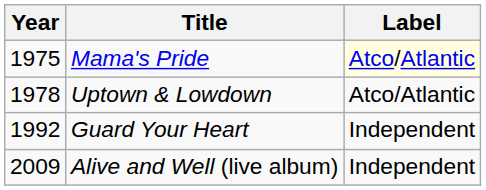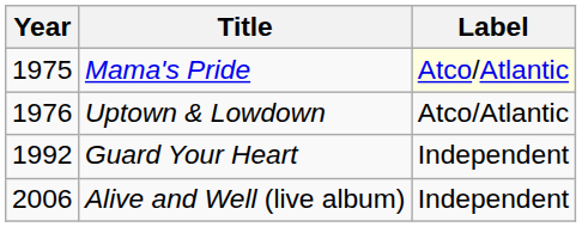Uptown & Lowdown | Year: 1978 -> 1976
Alive and Well (live album) | Year: 2009 -> 2006
